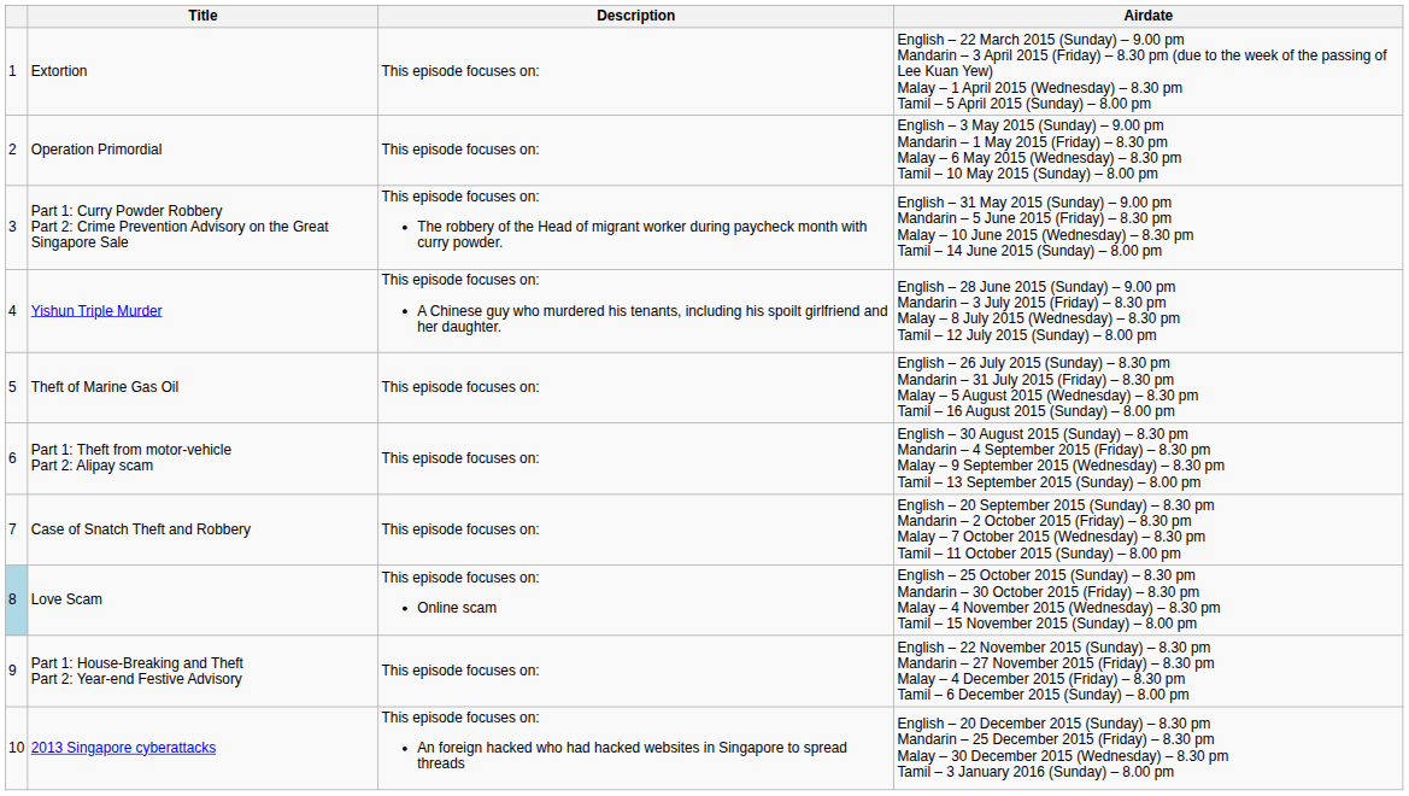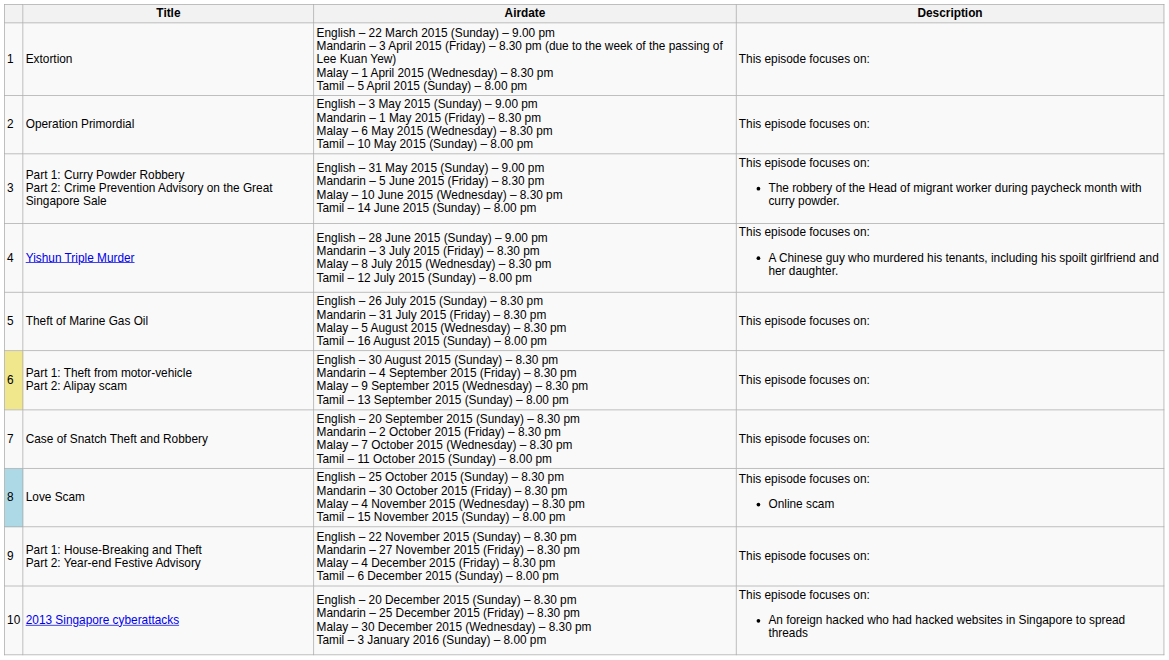columns swapped: Description <-> Airdate
Part 1: Theft from motor-vehicle Part 2: Alipay scam | column 1: no background -> khaki background
